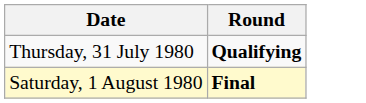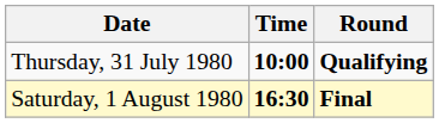+ column: Time | 10:00 | 16:30
